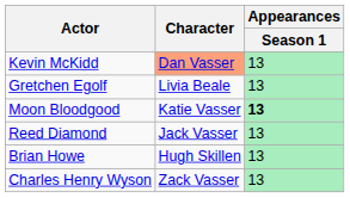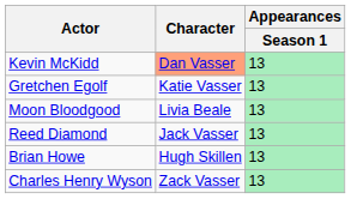Gretchen Egolf | Character: Livia Beale -> Katie Vasser
Moon Bloodgood | Character: Katie Vasser -> Livia Beale
Moon Bloodgood | Appearances / Season 1: bold -> normal
